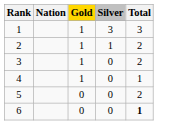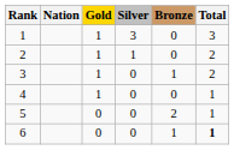+ column: Bronze | 0 | 0 | 1 | 0 | 2 | 1
5 | Total: 2 -> 1
